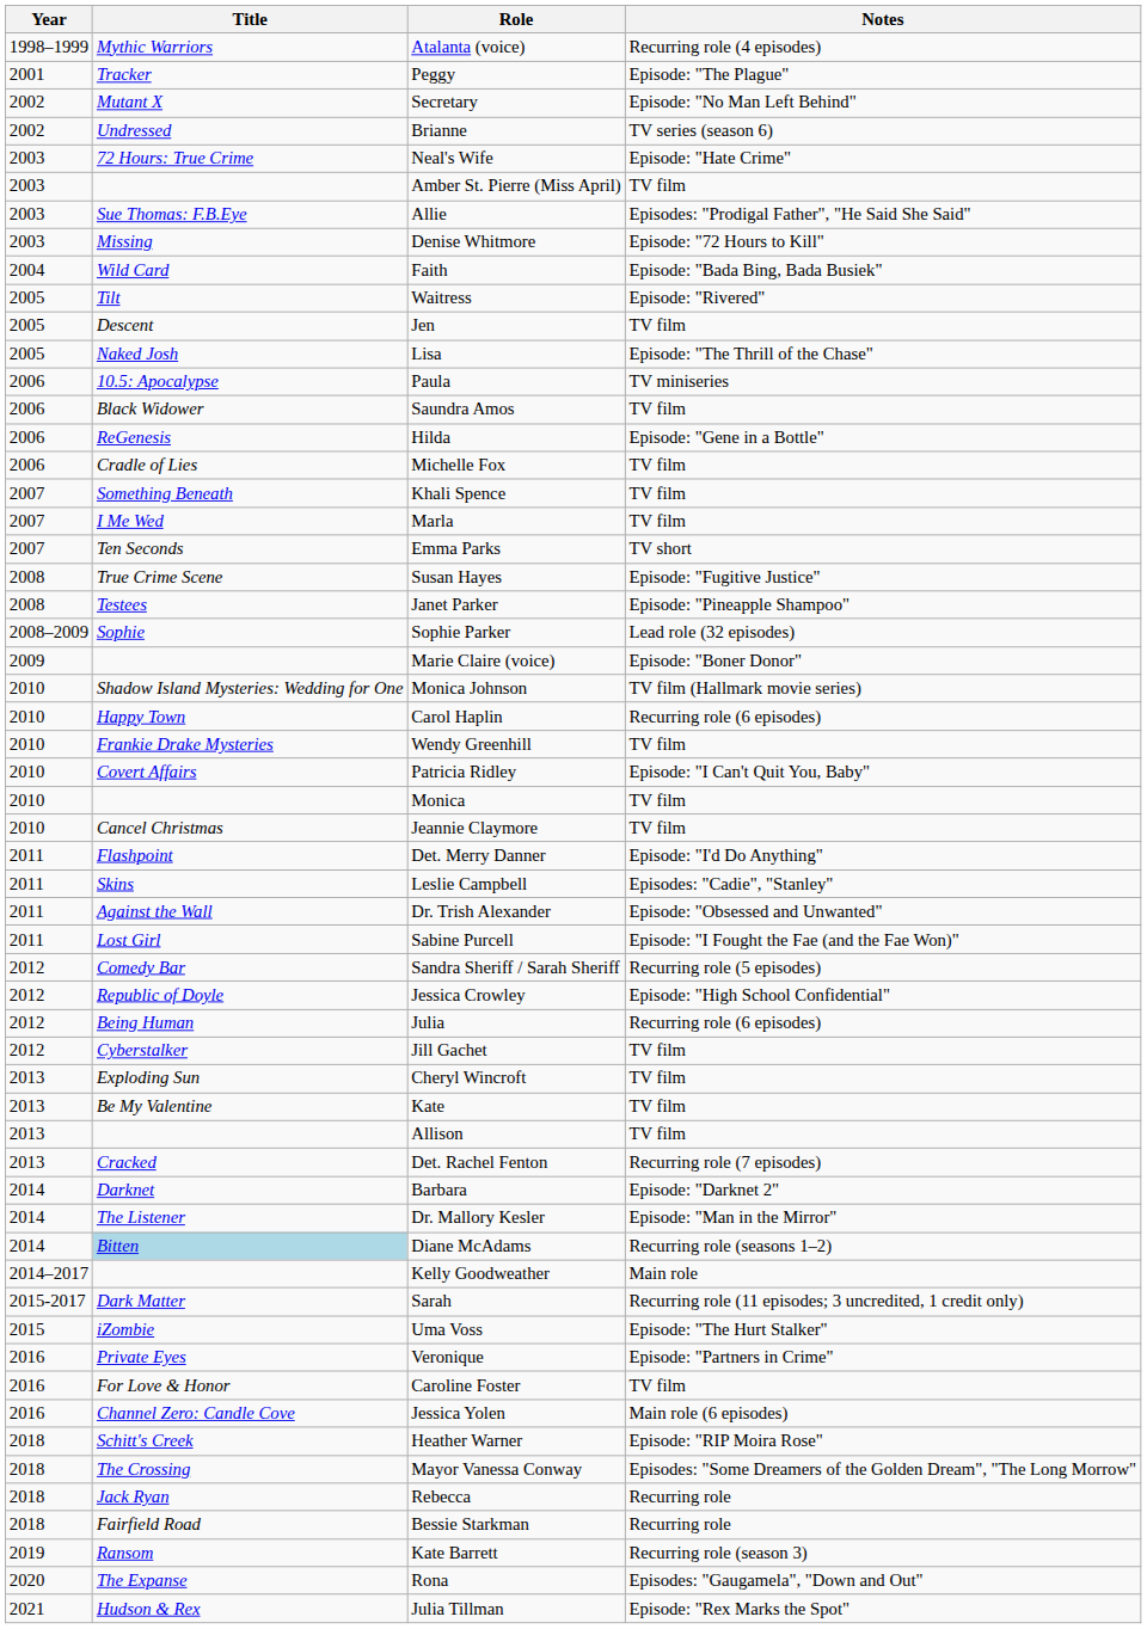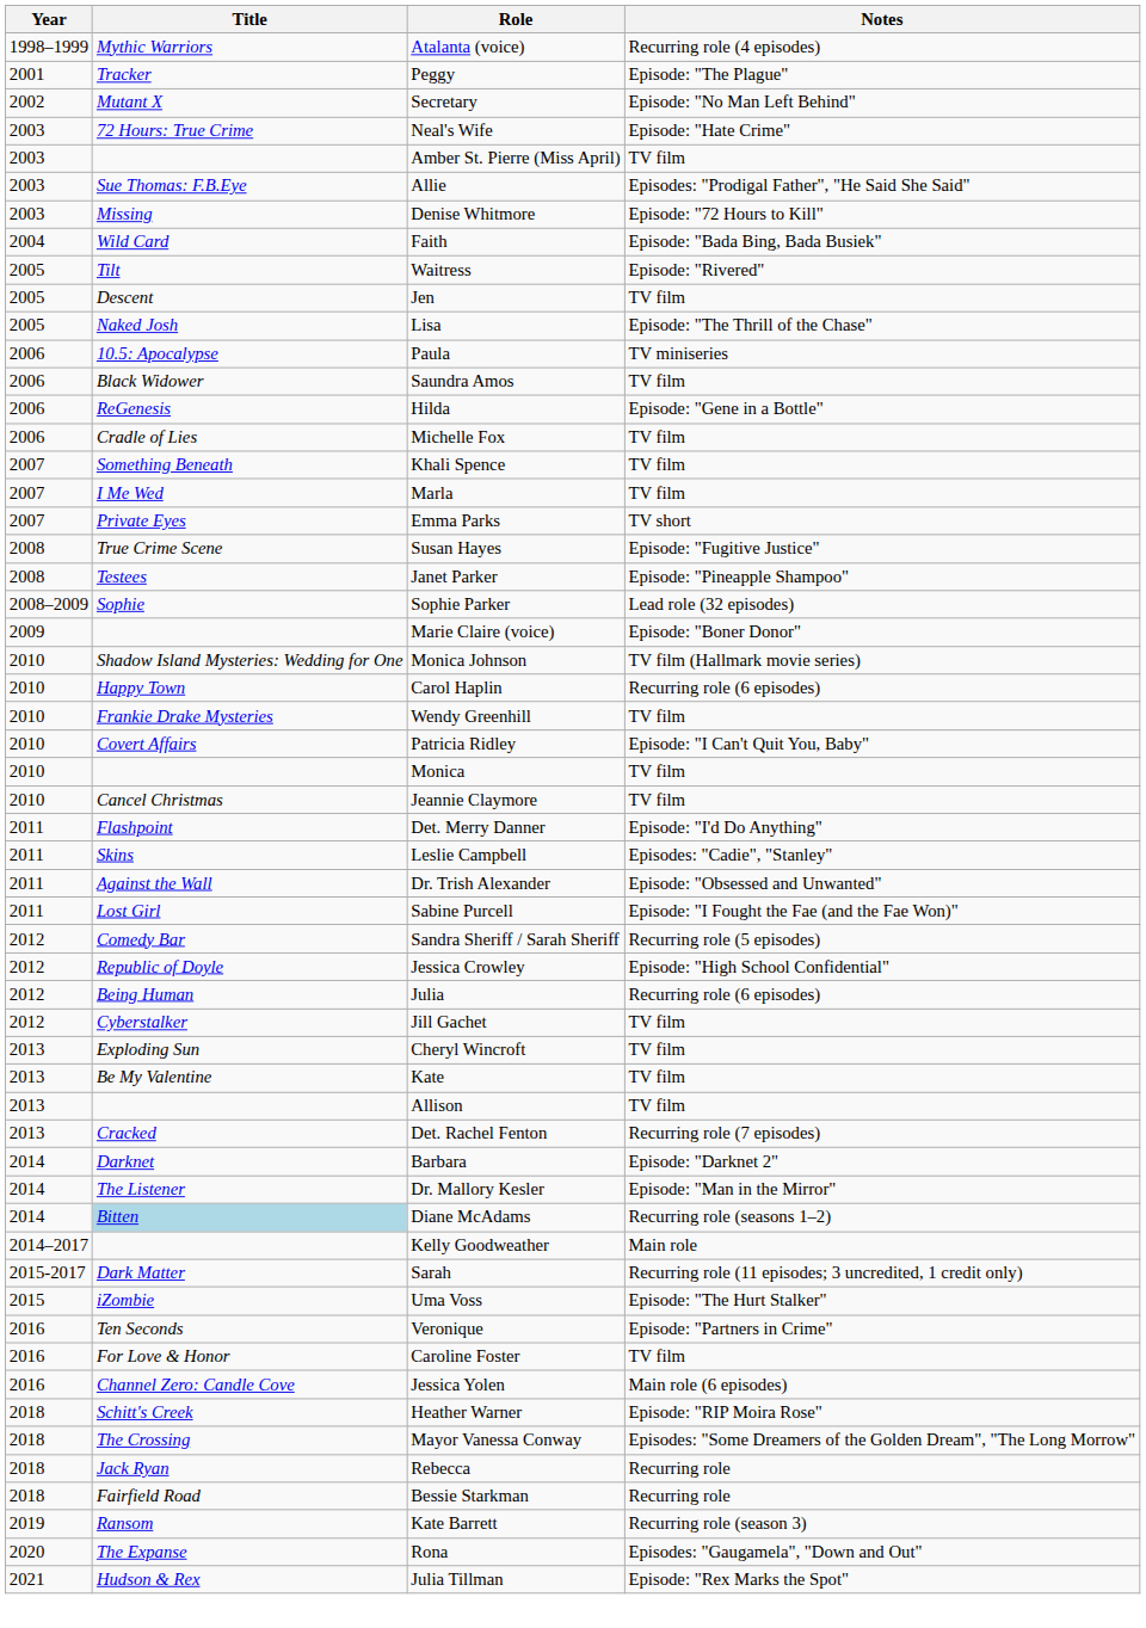- row: 2002 | Undressed | Brianne | TV series (season 6)
Emma Parks | Title: Ten Seconds -> Private Eyes
Veronique | Title: Private Eyes -> Ten Seconds
